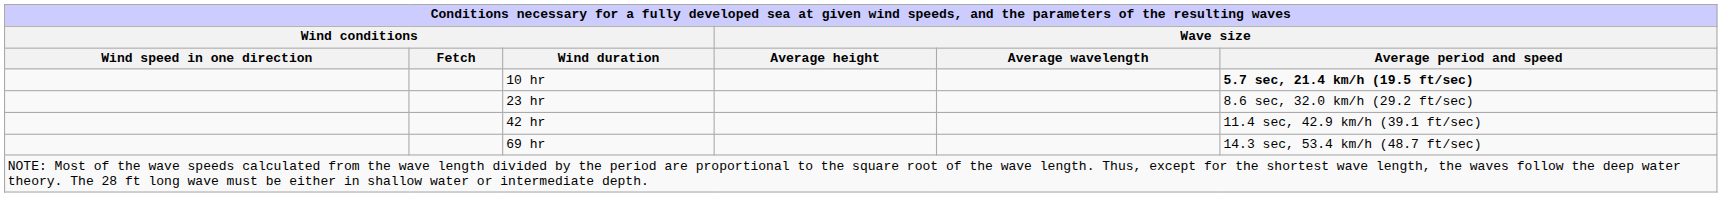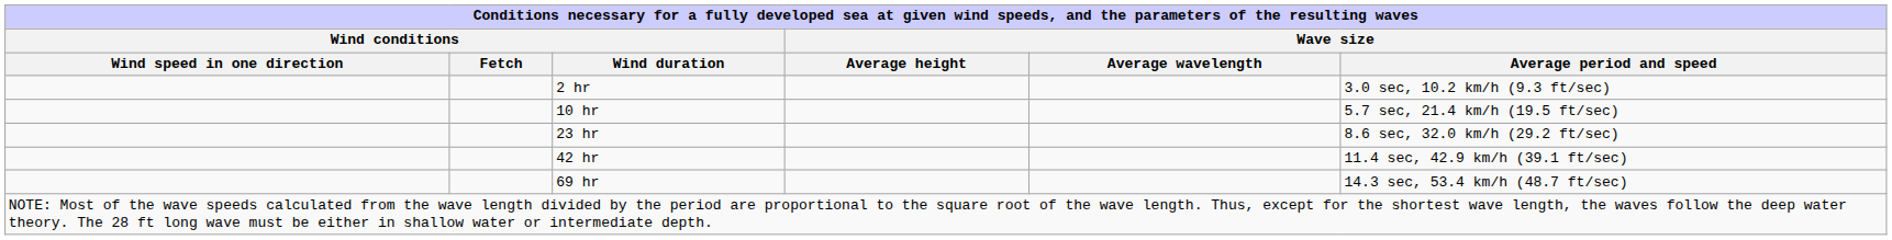+ row: 2 hr | 3.0 sec, 10.2 km/h (9.3 ft/sec)
10 hr | Wave size / Average period and speed: bold -> normal
